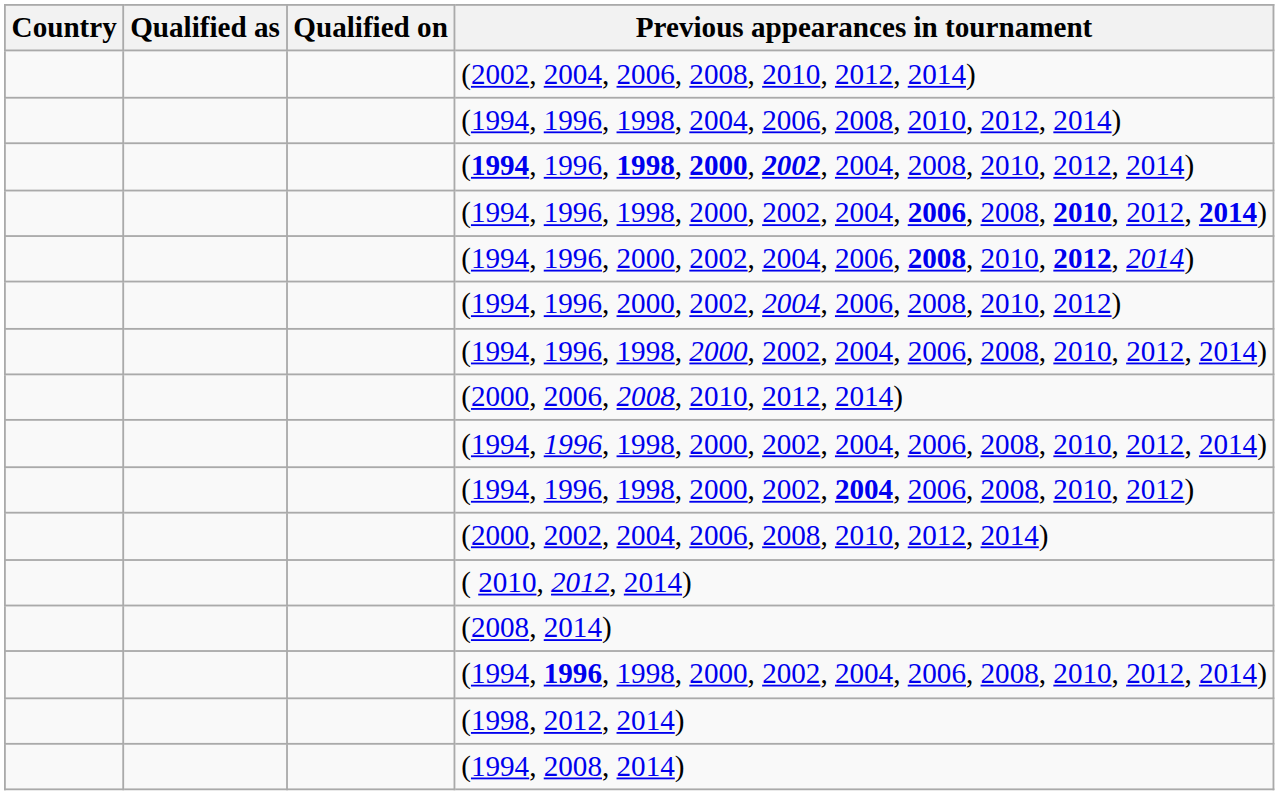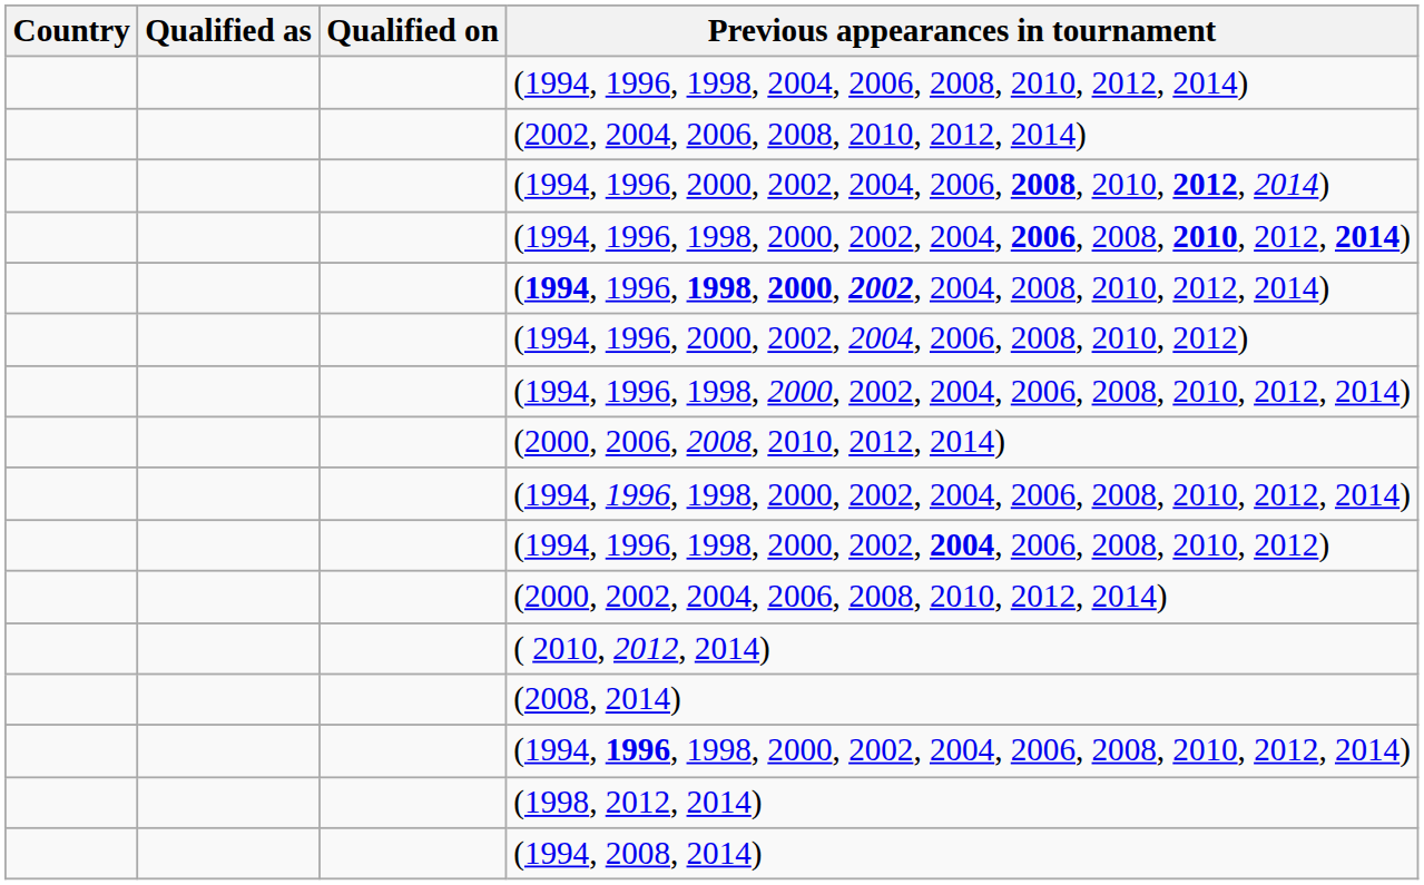rows swapped: (2002, 2004, 2006, 2008, 2010, 2012, 2014) <-> (1994, 1996, 1998, 2004, 2006, 2008, 2010, 2012, 2014)
rows swapped: (1994, 1996, 2000, 2002, 2004, 2006, 2008, 2010, 2012, 2014) <-> (1994, 1996, 1998, 2000, 2002, 2004, 2008, 2010, 2012, 2014)
